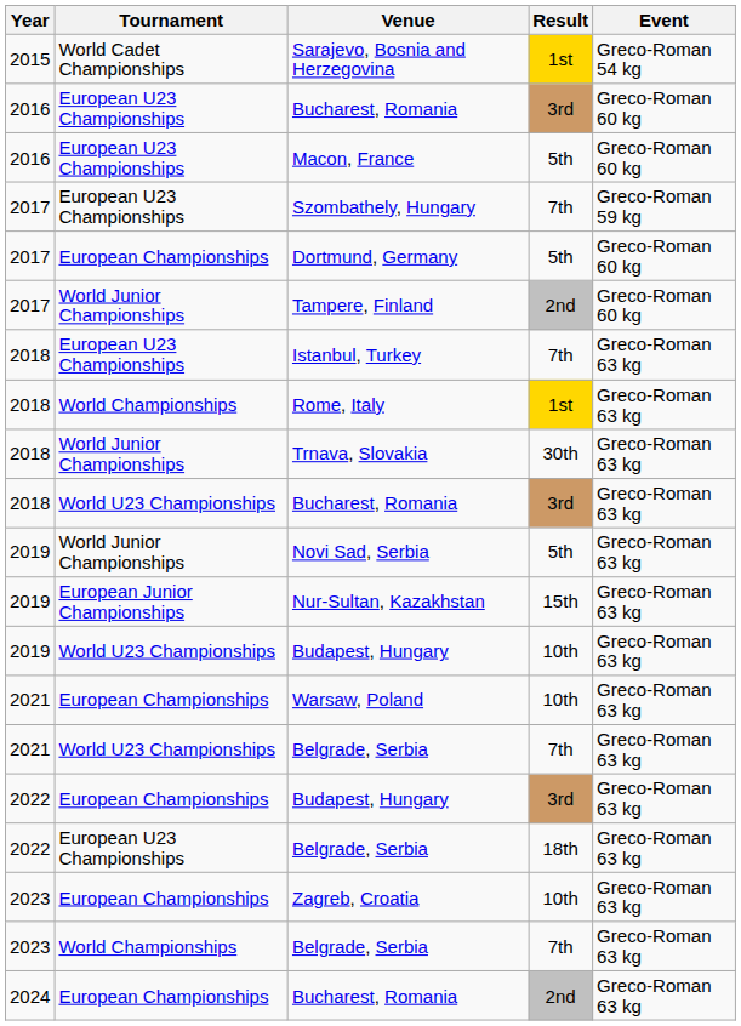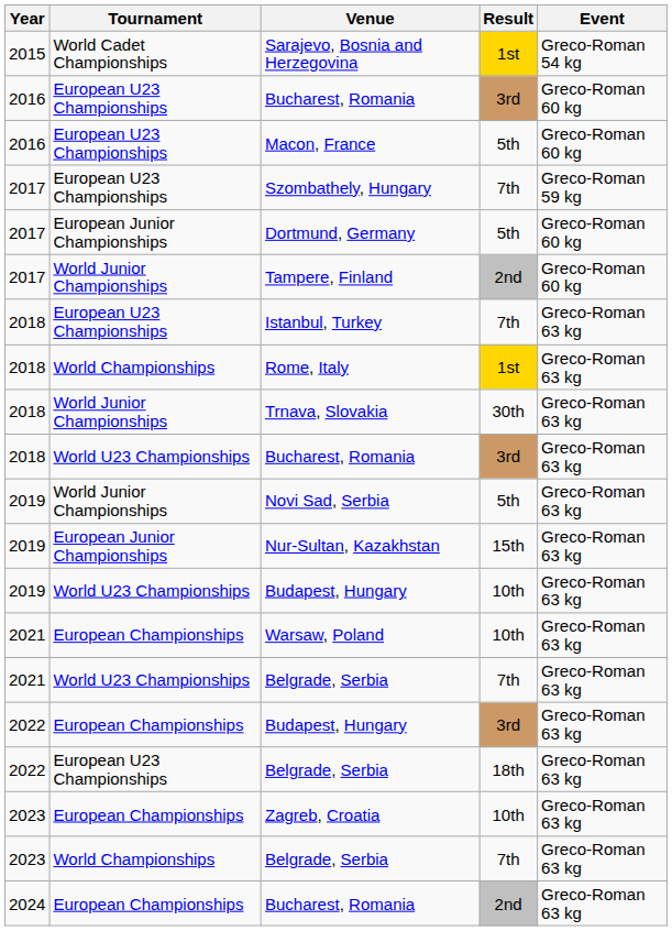Dortmund, Germany | Tournament: European Championships -> European Junior Championships
